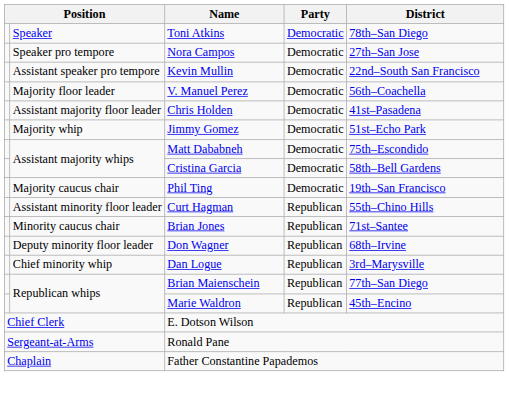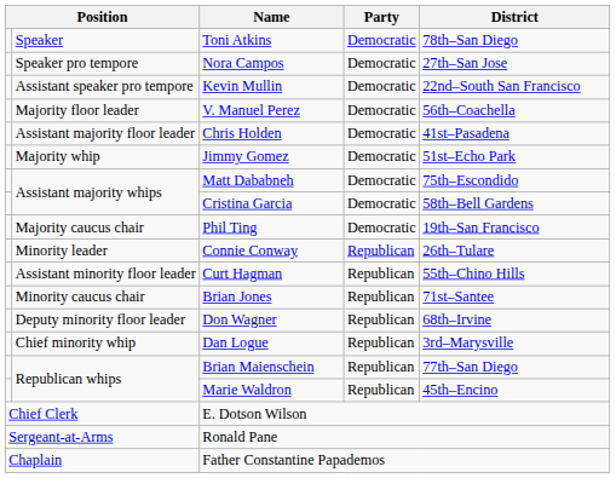+ row: Minority leader | Connie Conway | Republican | 26th–Tulare
